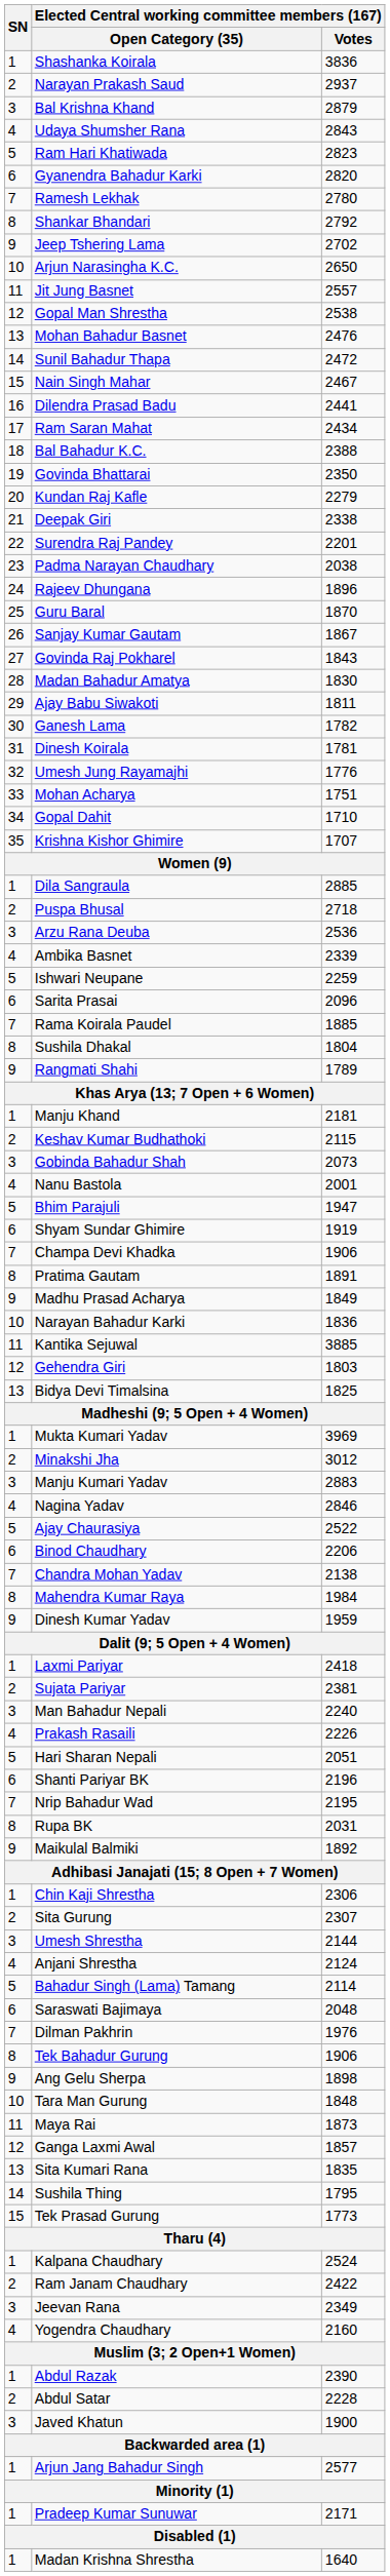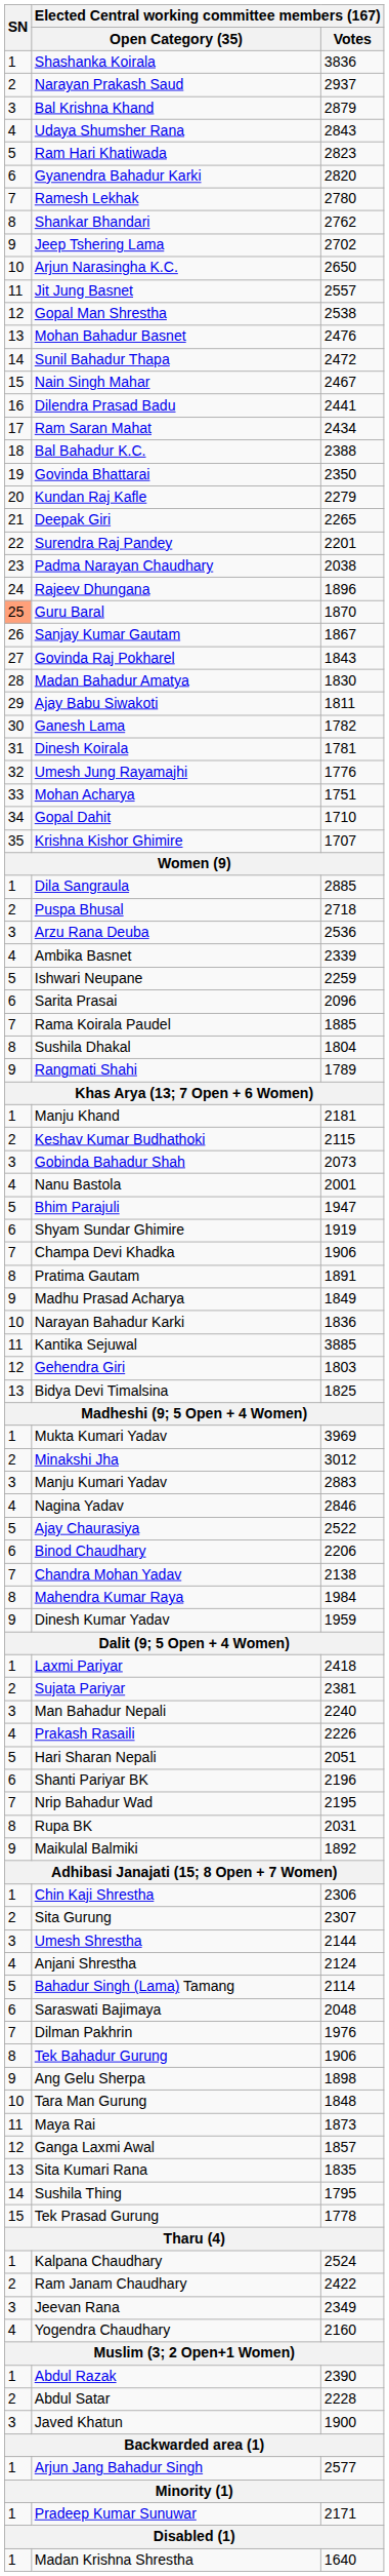Shankar Bhandari | Elected Central working committee members (167) / Votes: 2792 -> 2762
Deepak Giri | Elected Central working committee members (167) / Votes: 2338 -> 2265
Guru Baral | SN: no background -> lightsalmon background
Tek Prasad Gurung | Elected Central working committee members (167) / Votes: 1773 -> 1778
